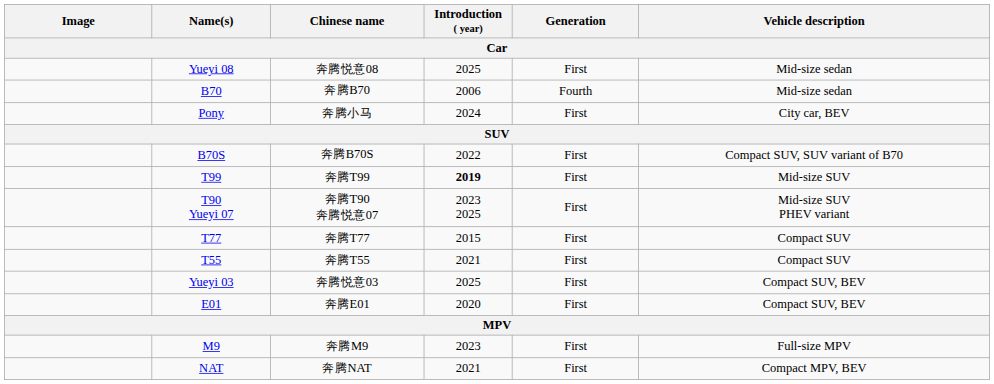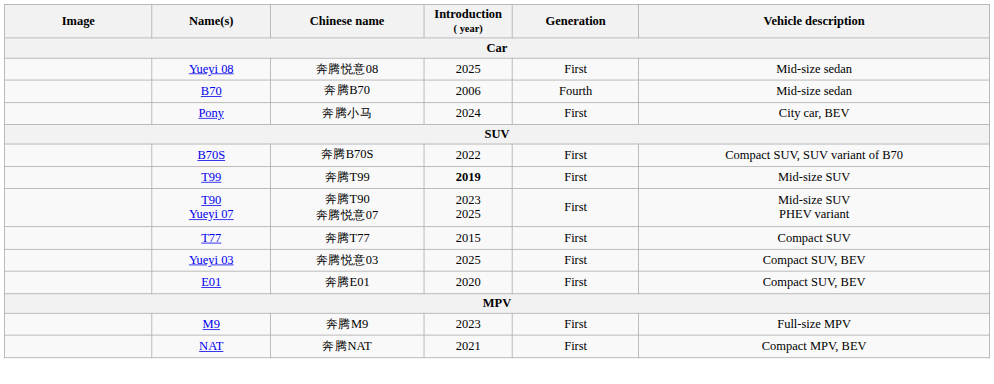- row: T55 | 奔腾T55 | 2021 | First | Compact SUV
